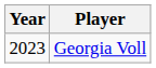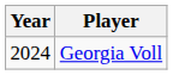Georgia Voll | Year: 2023 -> 2024
